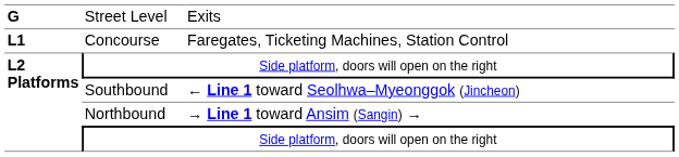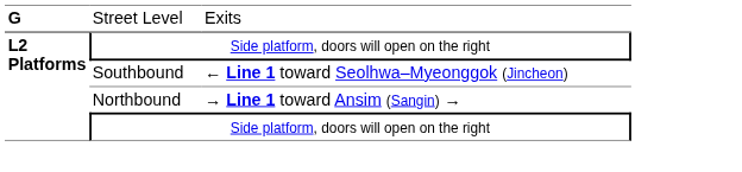- row: L1 | Concourse | Faregates, Ticketing Machines, Station Control
